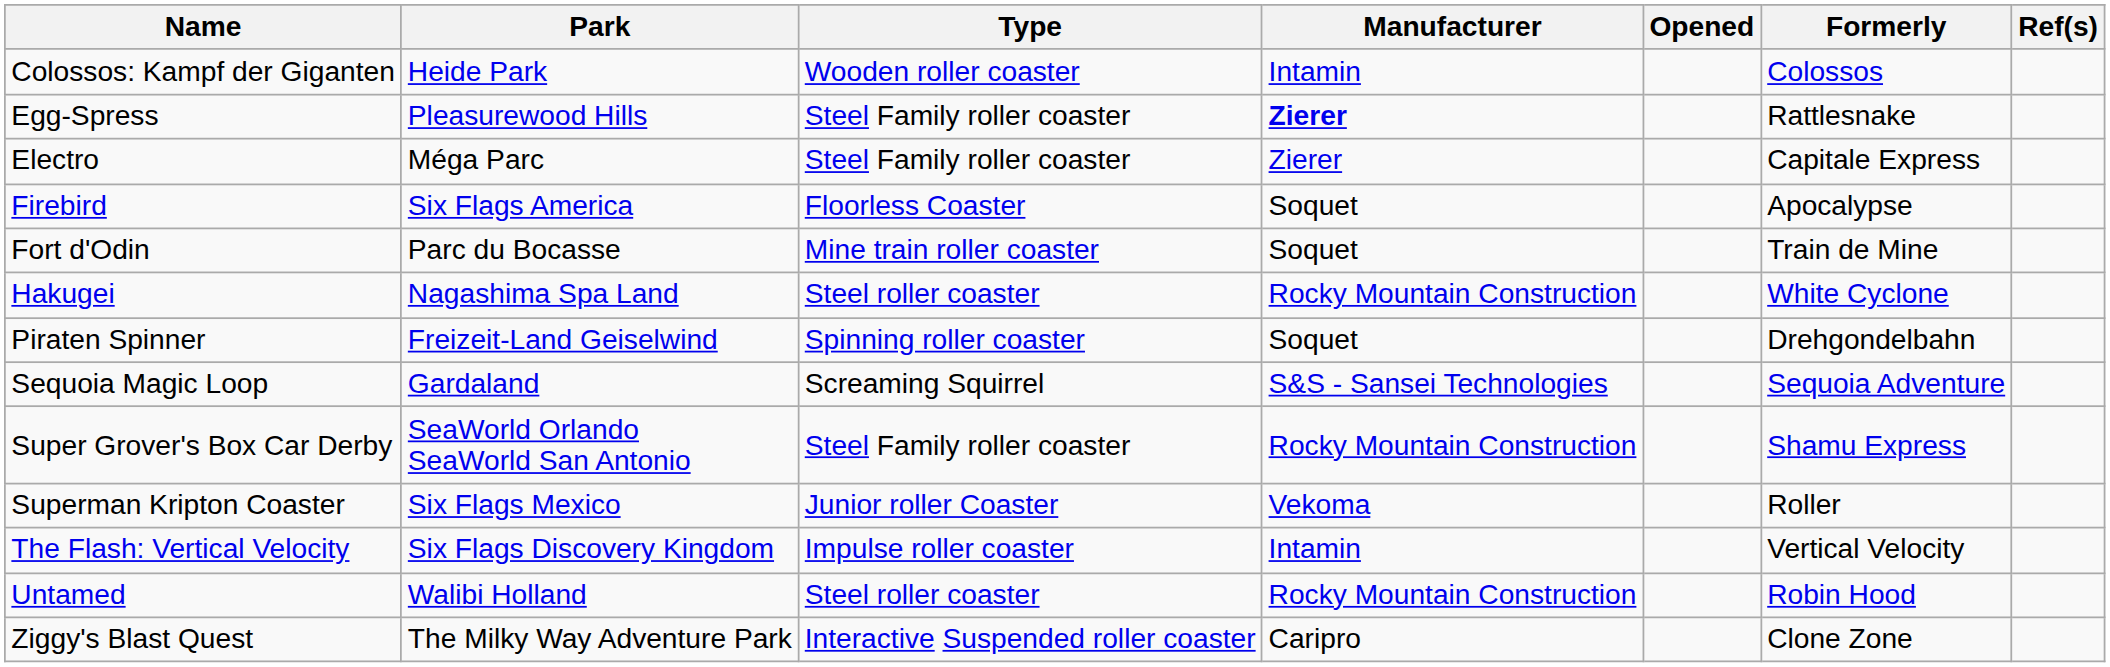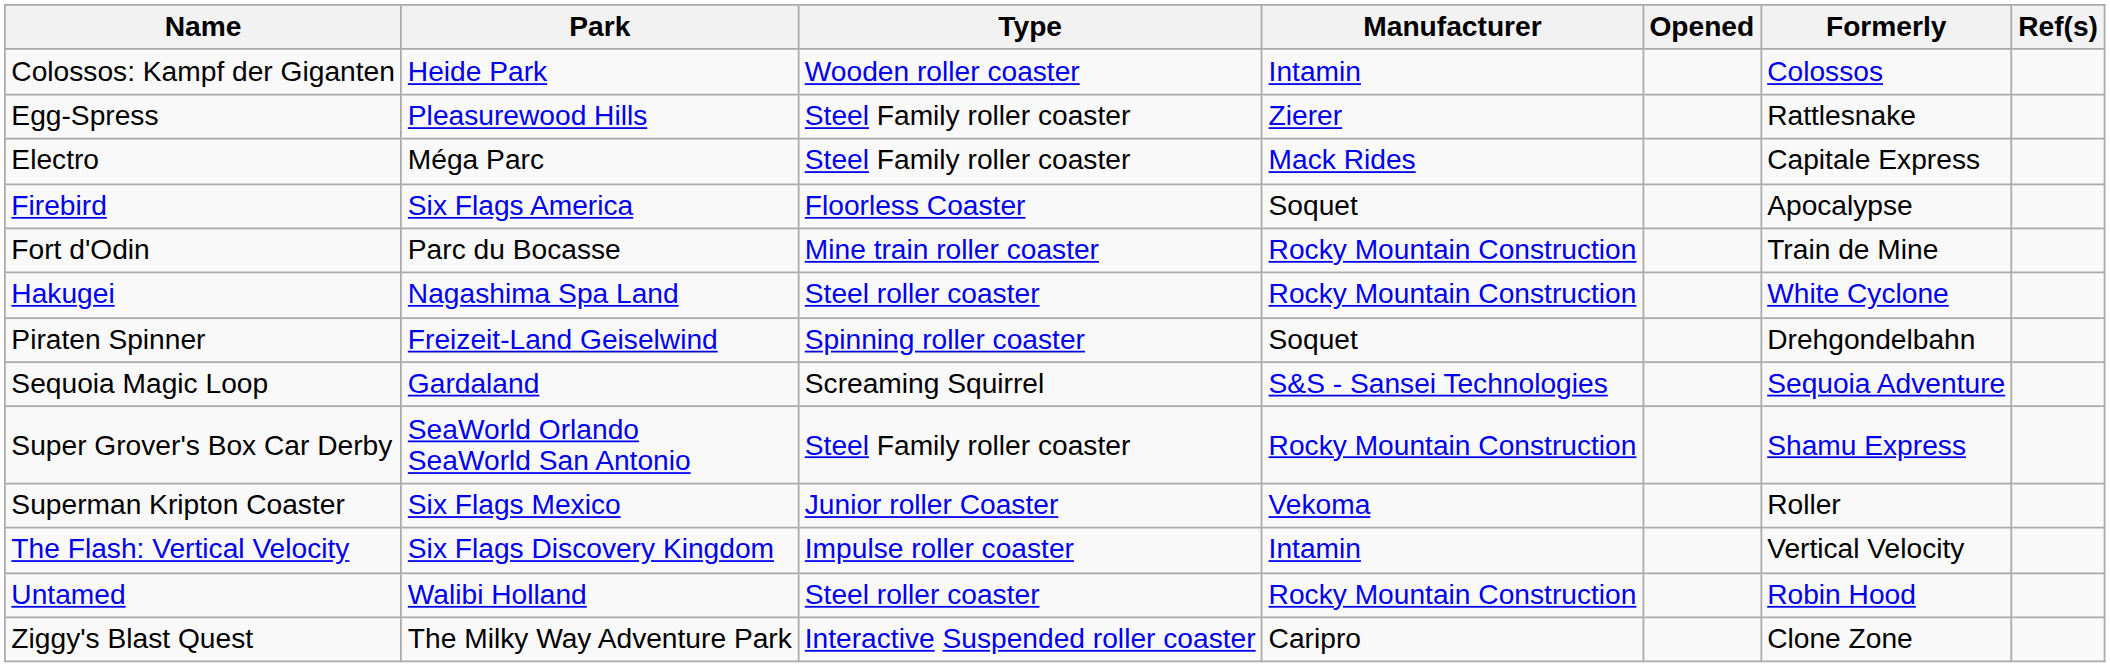Egg-Spress | Manufacturer: bold -> normal
Electro | Manufacturer: Zierer -> Mack Rides
Fort d'Odin | Manufacturer: Soquet -> Rocky Mountain Construction
